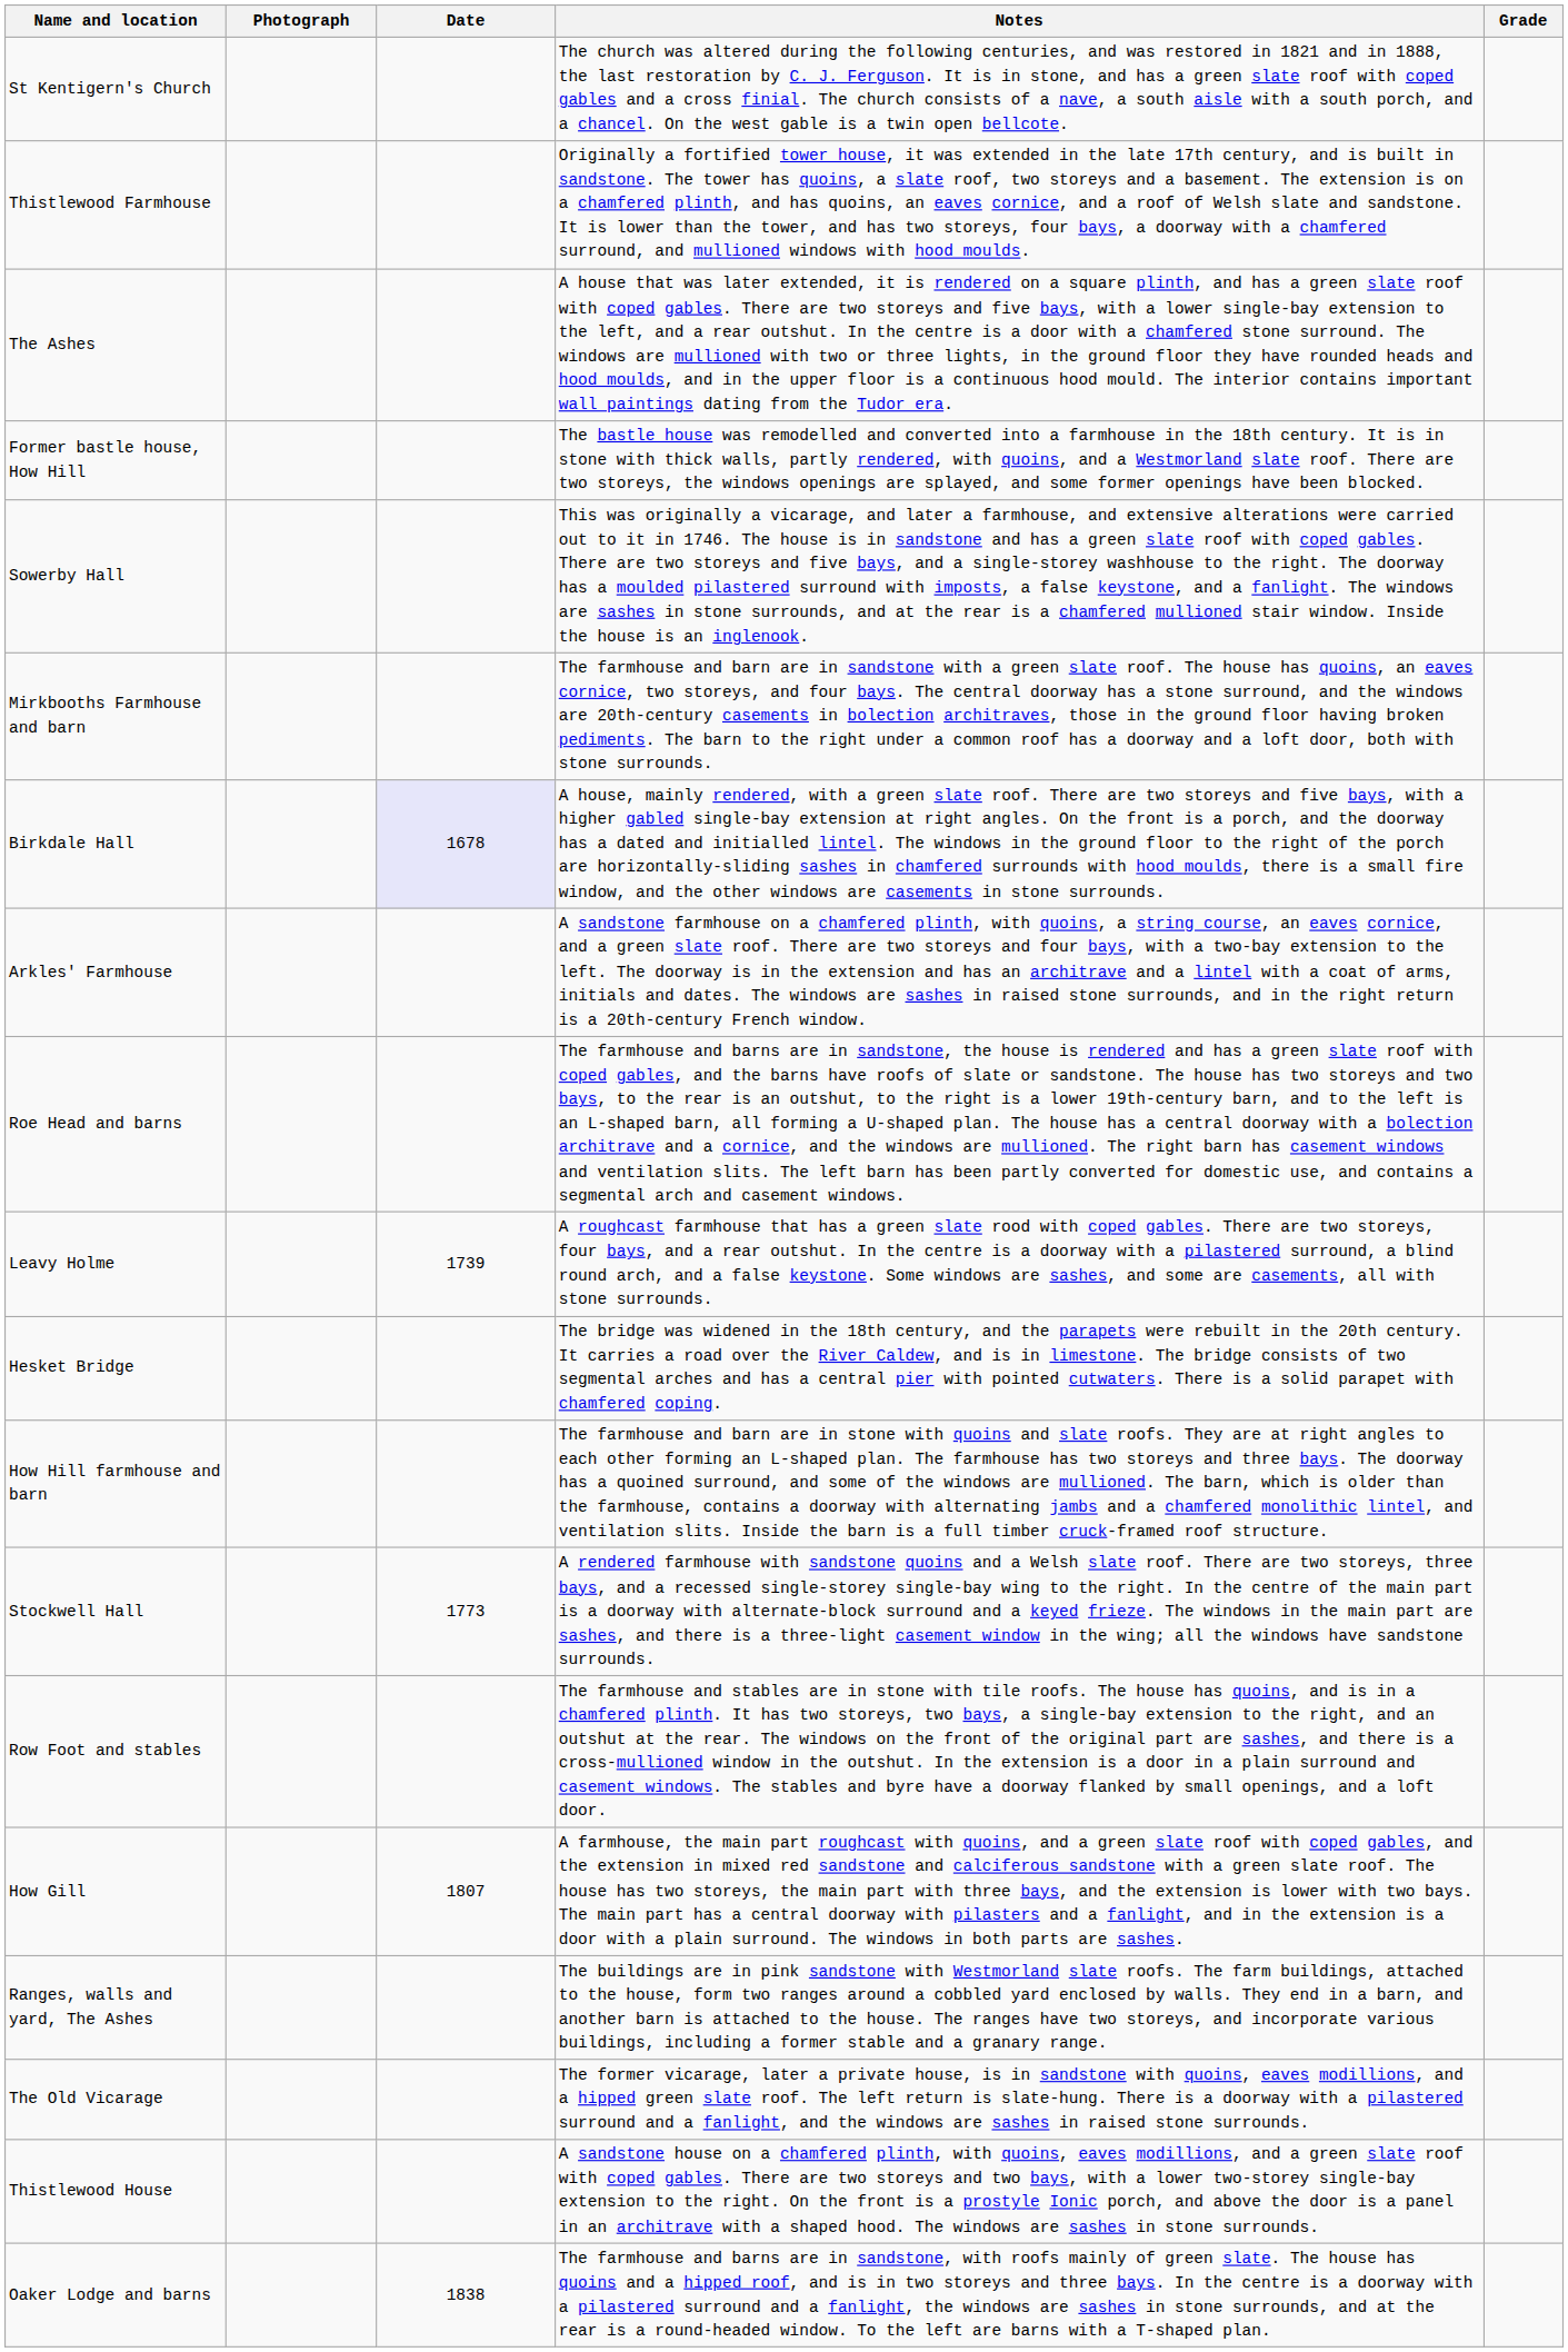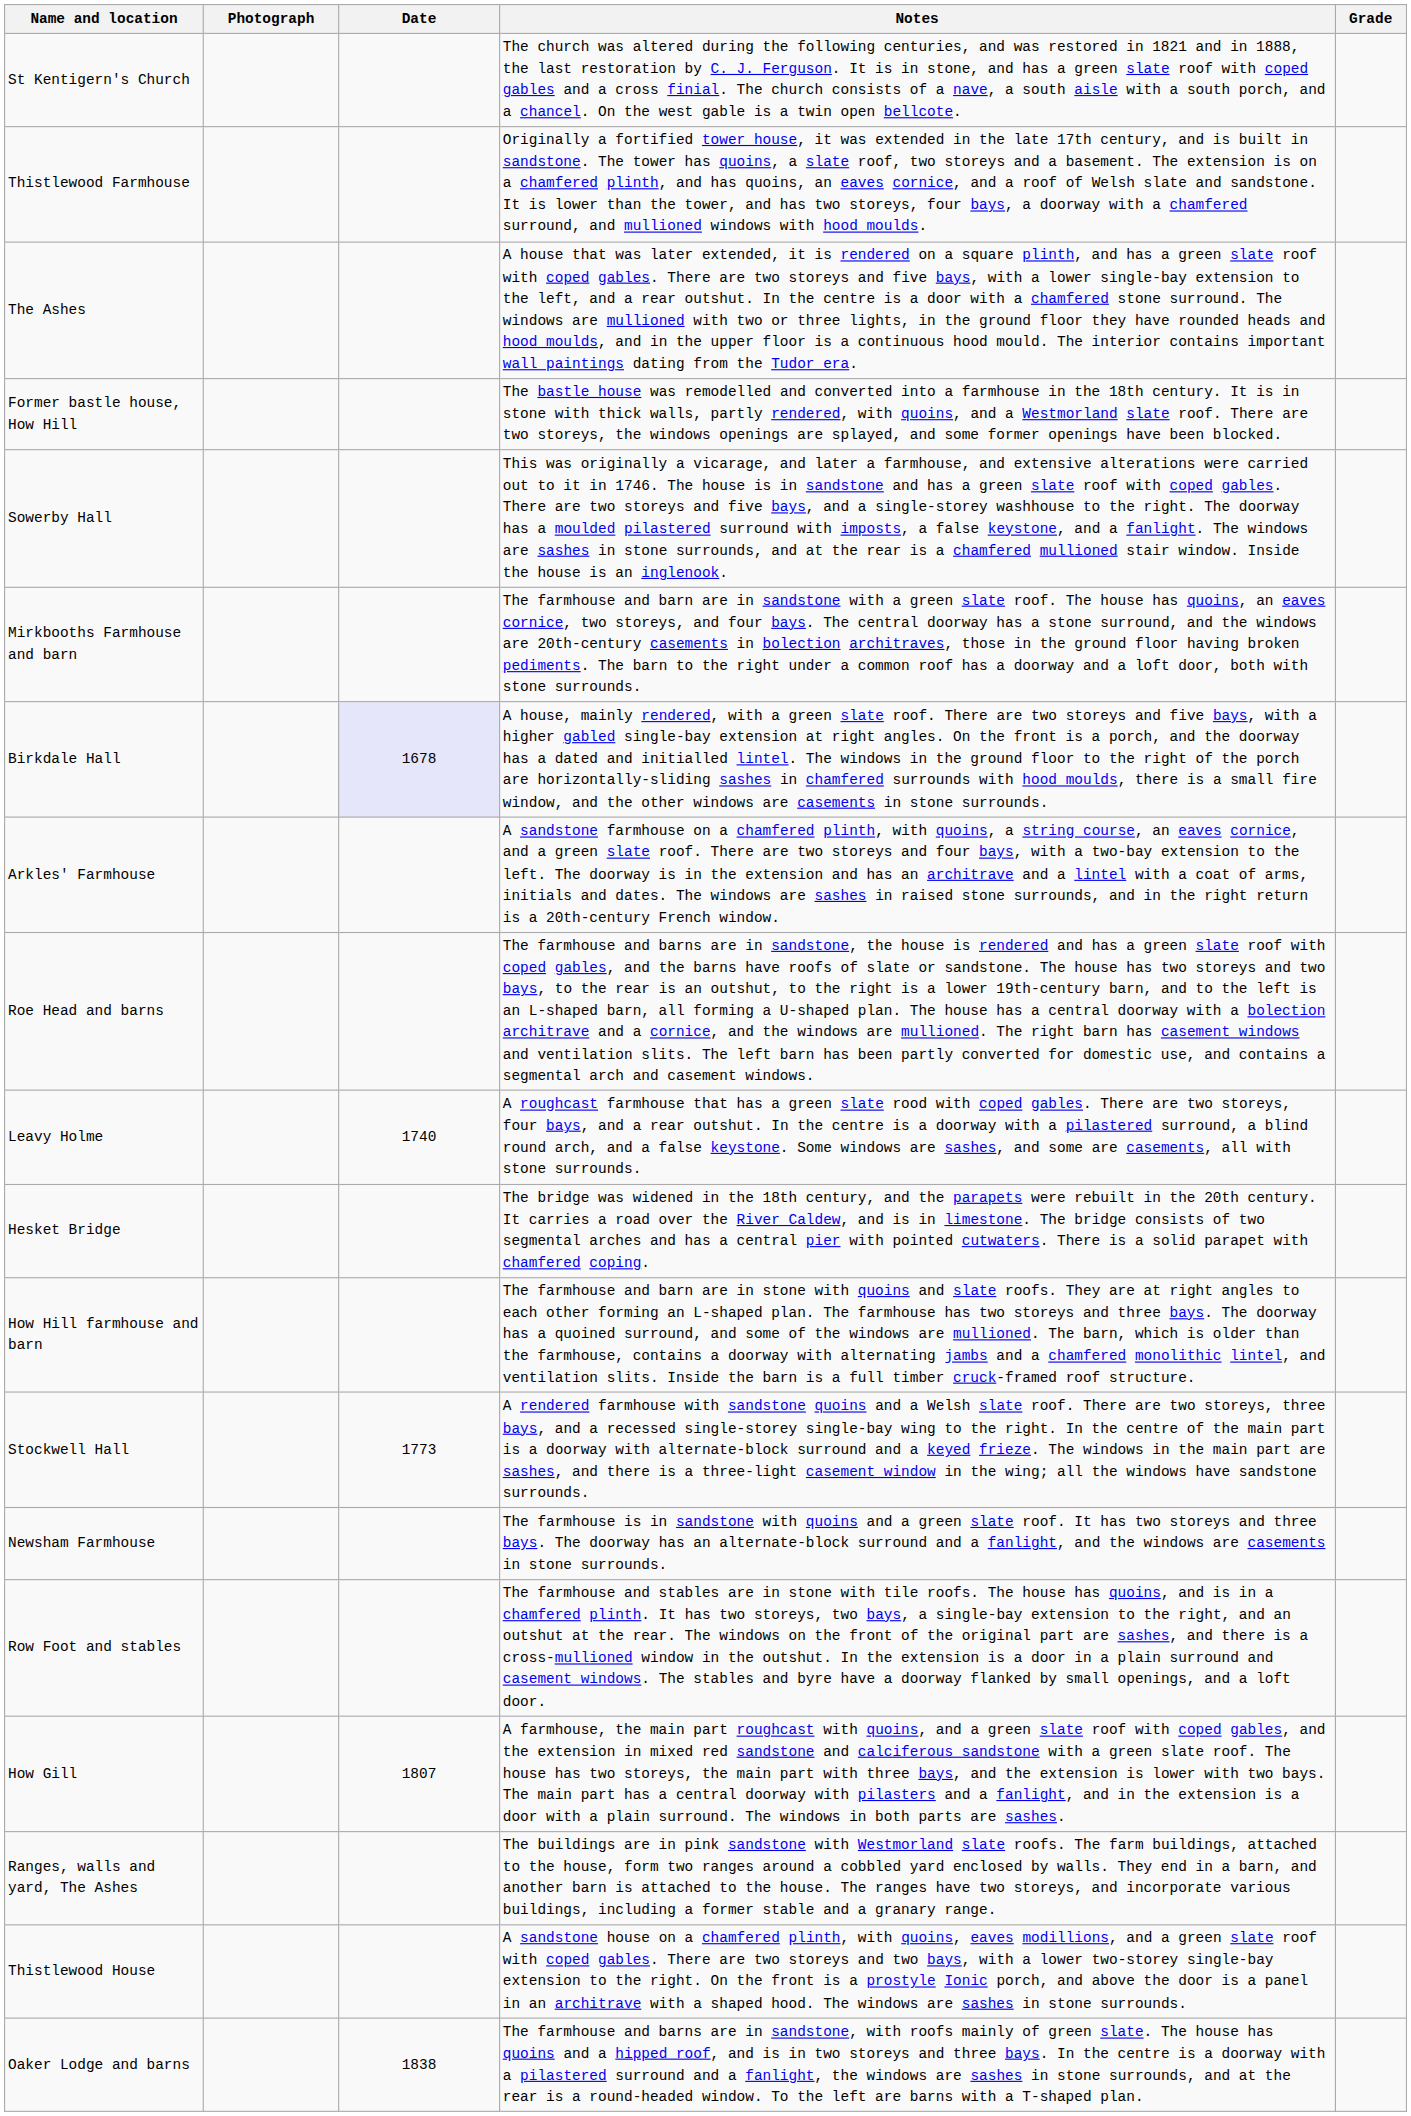Leavy Holme | Date: 1739 -> 1740
+ row: Newsham Farmhouse | The farmhouse is in sandstone with quoins and a green slate roof. It has two storeys and three bays. The doorway has an alternate-block surround and a fanlight, and the windows are casements in stone surrounds.
- row: The Old Vicarage | The former vicarage, later a private house, is in sandstone with quoins, eaves modillions, and a hipped green slate roof. The left return is slate-hung. There is a doorway with a pilastered surround and a fanlight, and the windows are sashes in raised stone surrounds.
